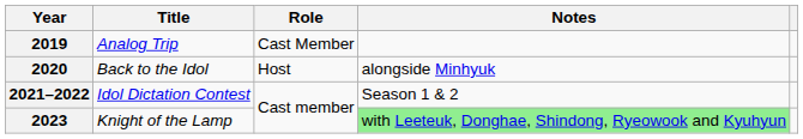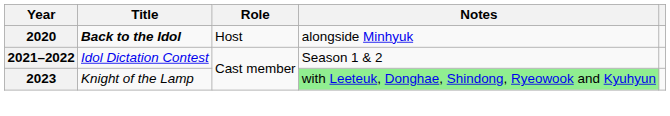- row: 2019 | Analog Trip | Cast Member
2020 | Title: normal -> bold
